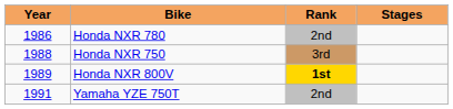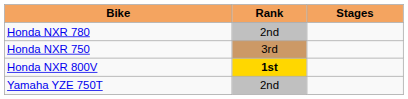- column: Year | 1986 | 1988 | 1989 | 1991
